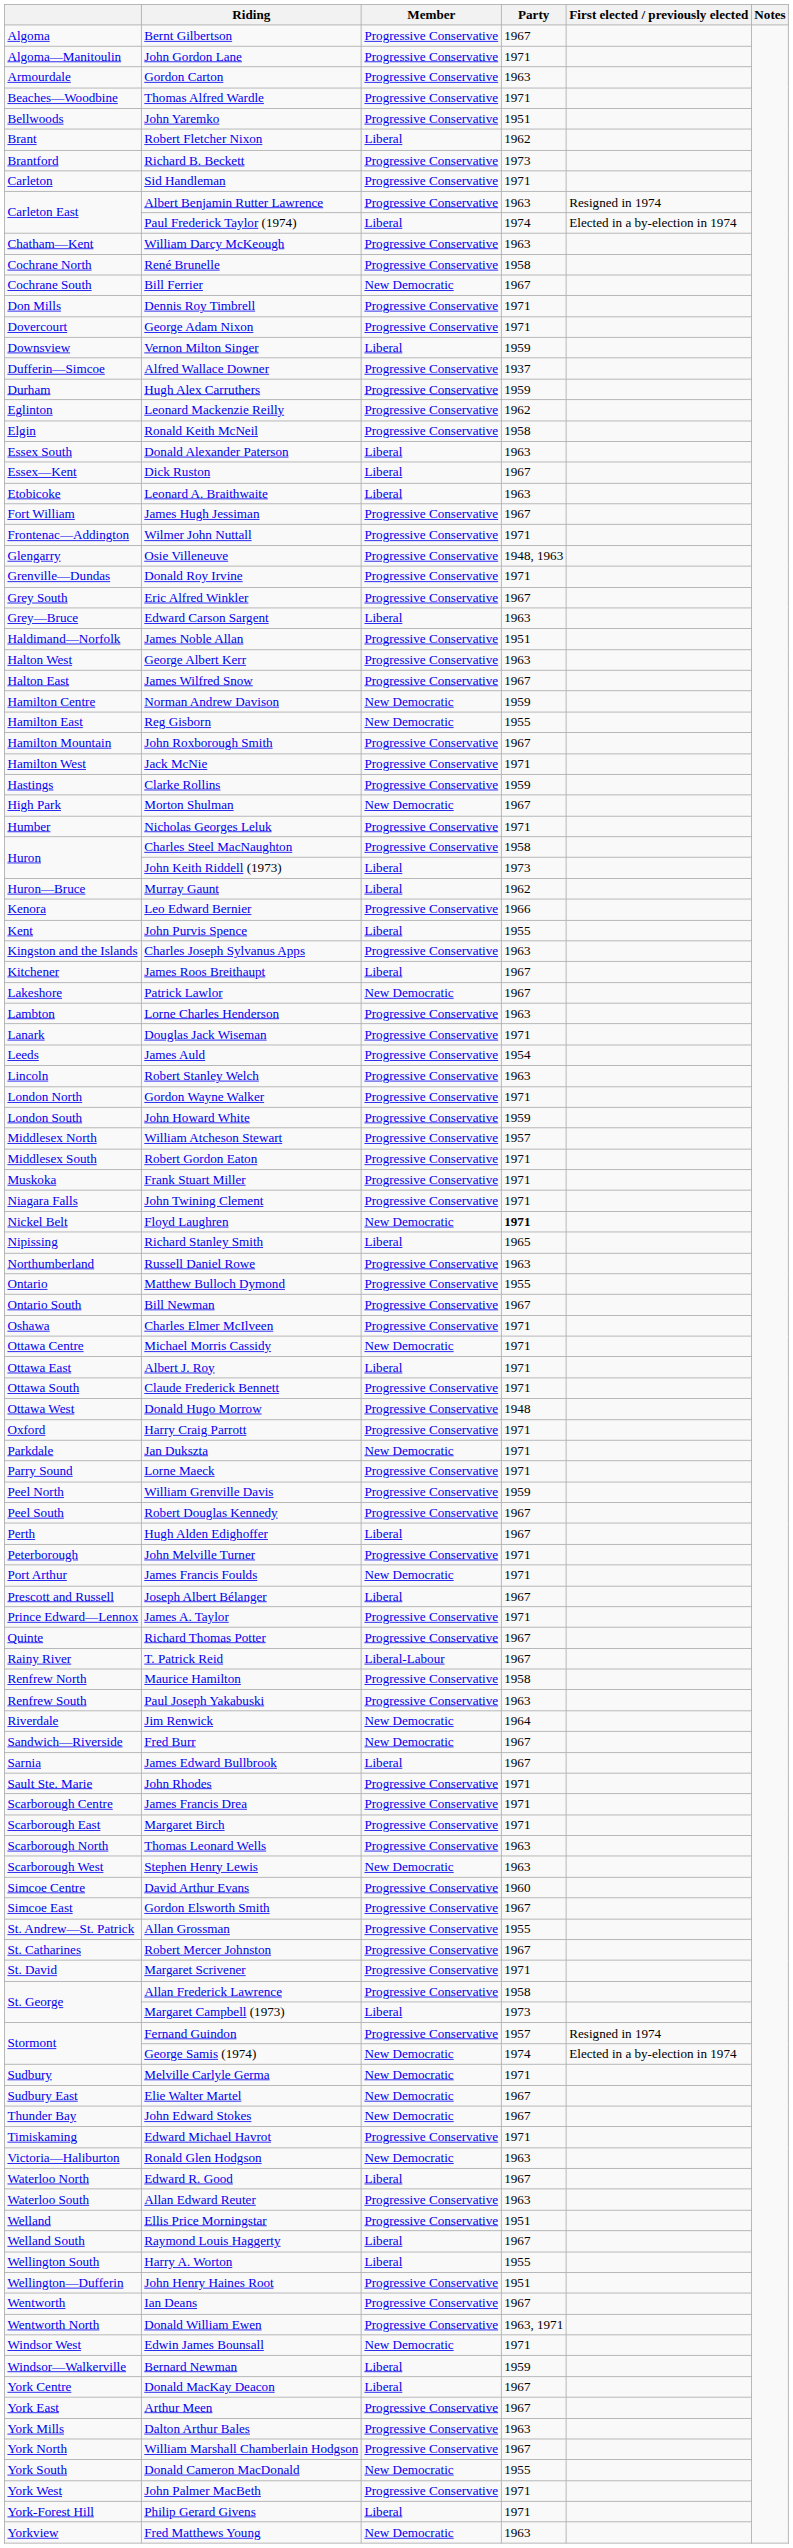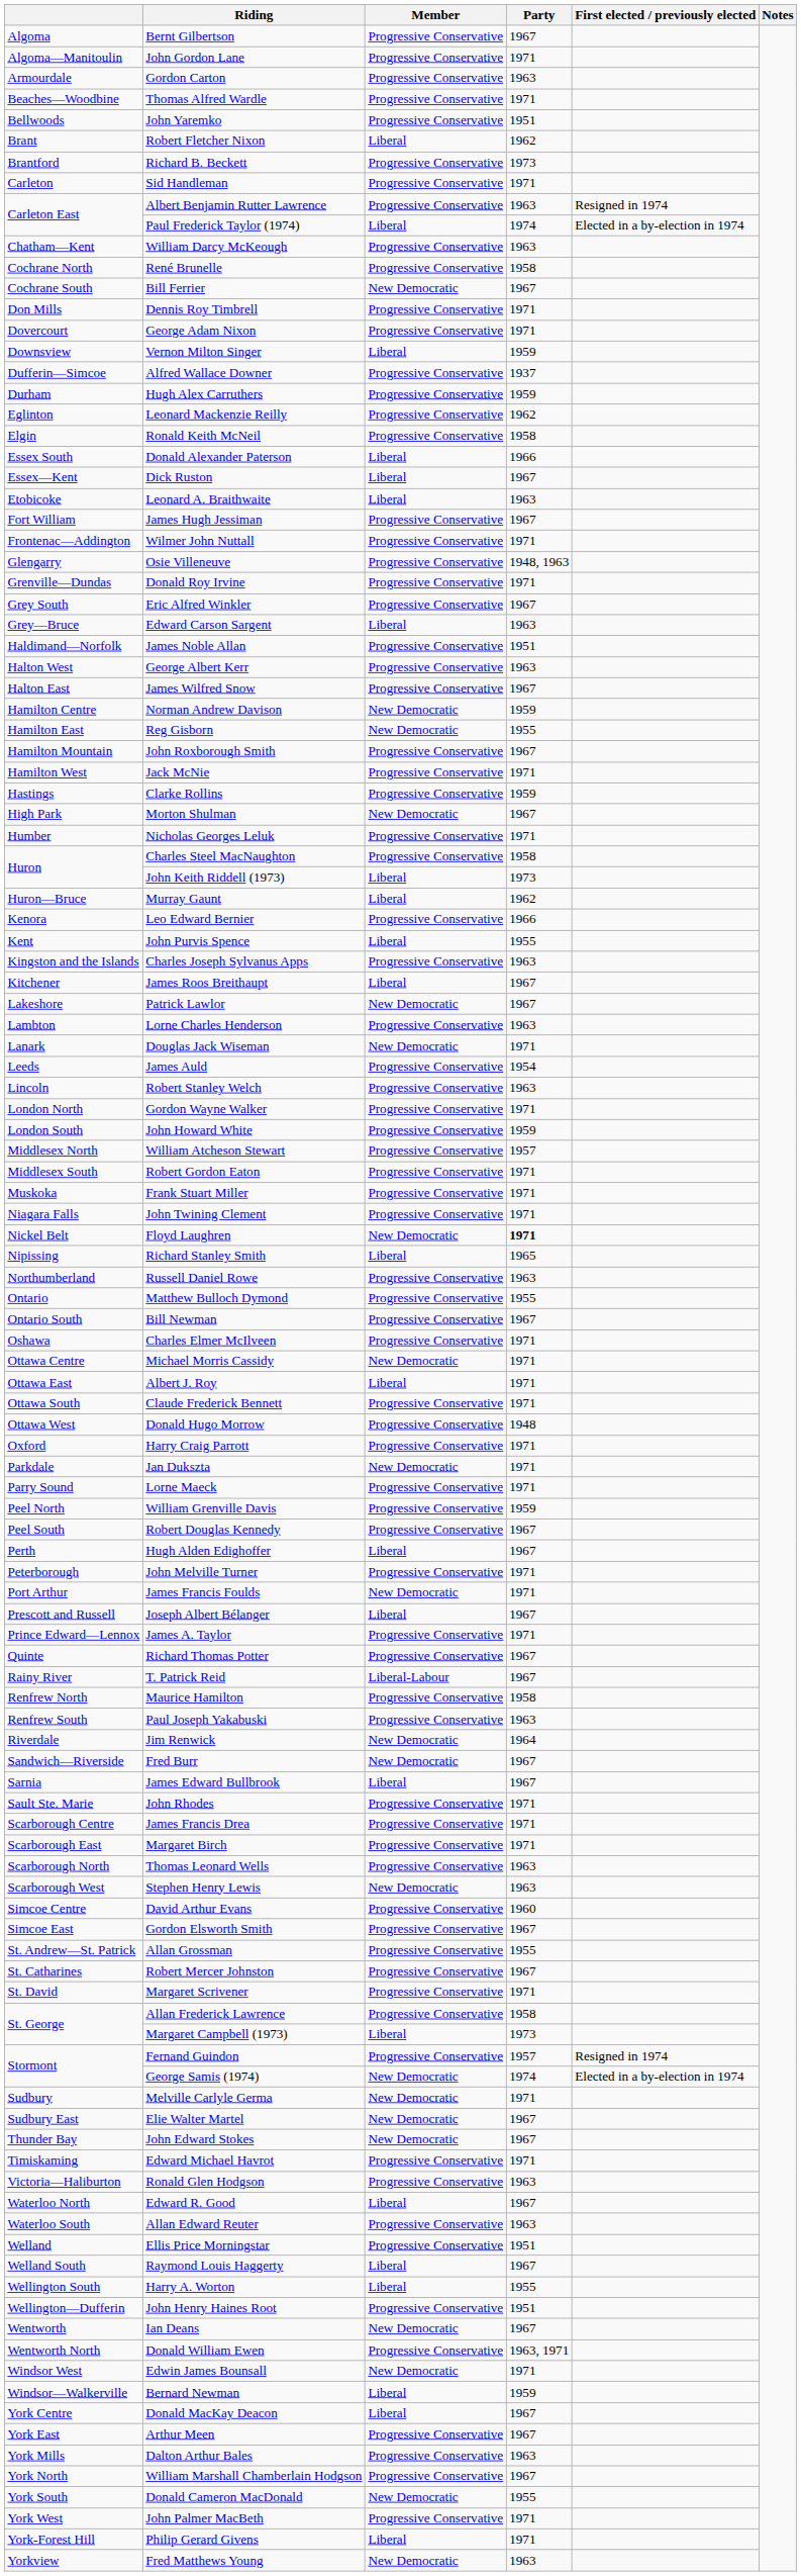Donald Alexander Paterson | Party: 1963 -> 1966
Douglas Jack Wiseman | Member: Progressive Conservative -> New Democratic
Ronald Glen Hodgson | Member: New Democratic -> Progressive Conservative
Ian Deans | Member: Progressive Conservative -> New Democratic
